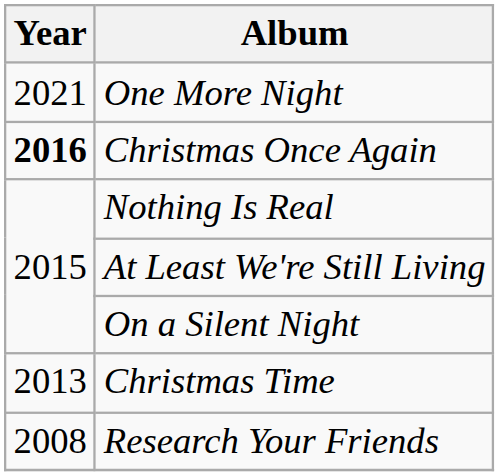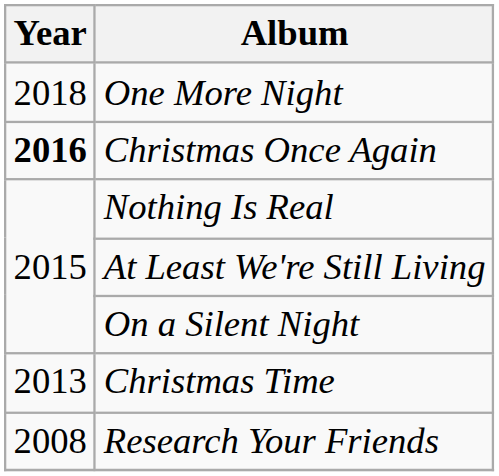One More Night | Year: 2021 -> 2018
